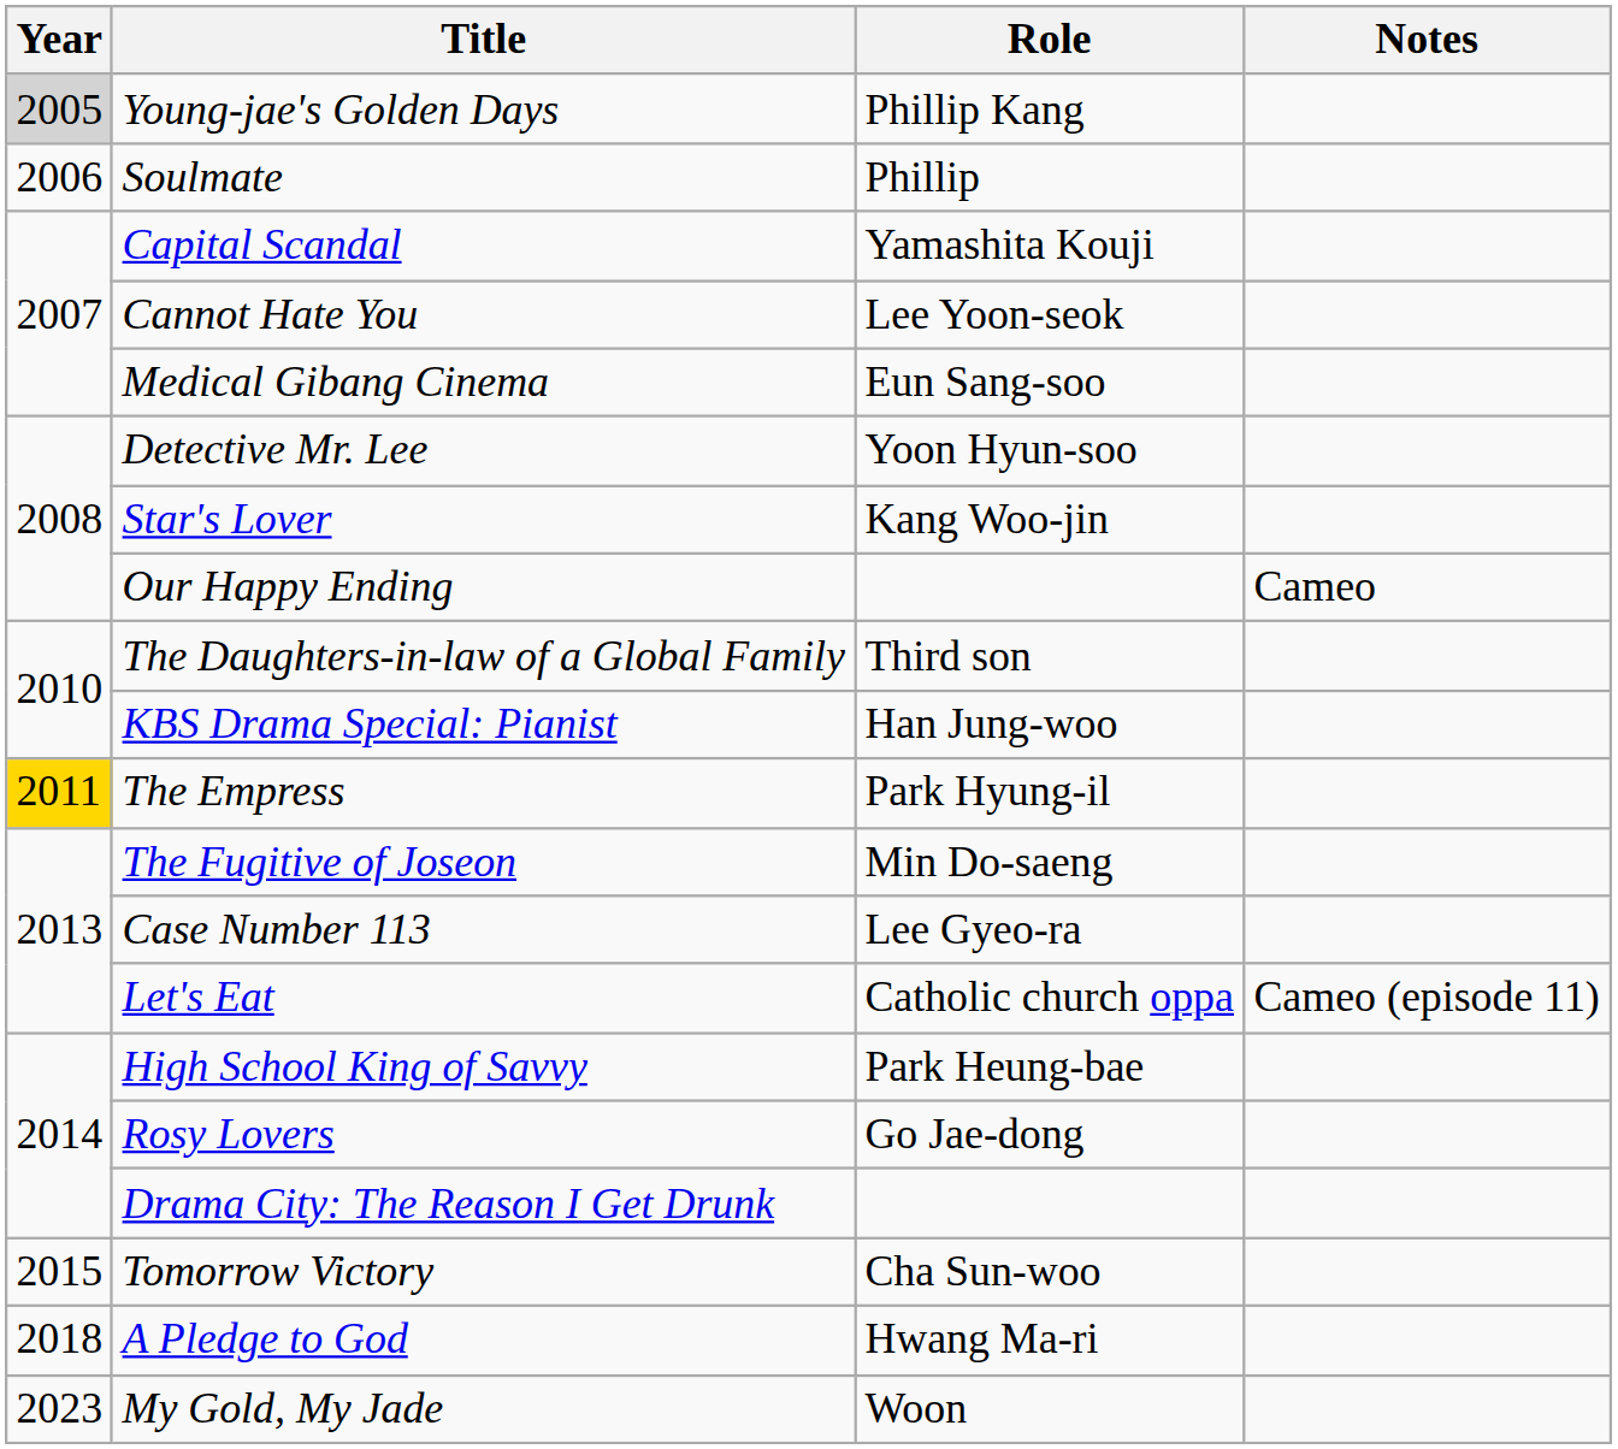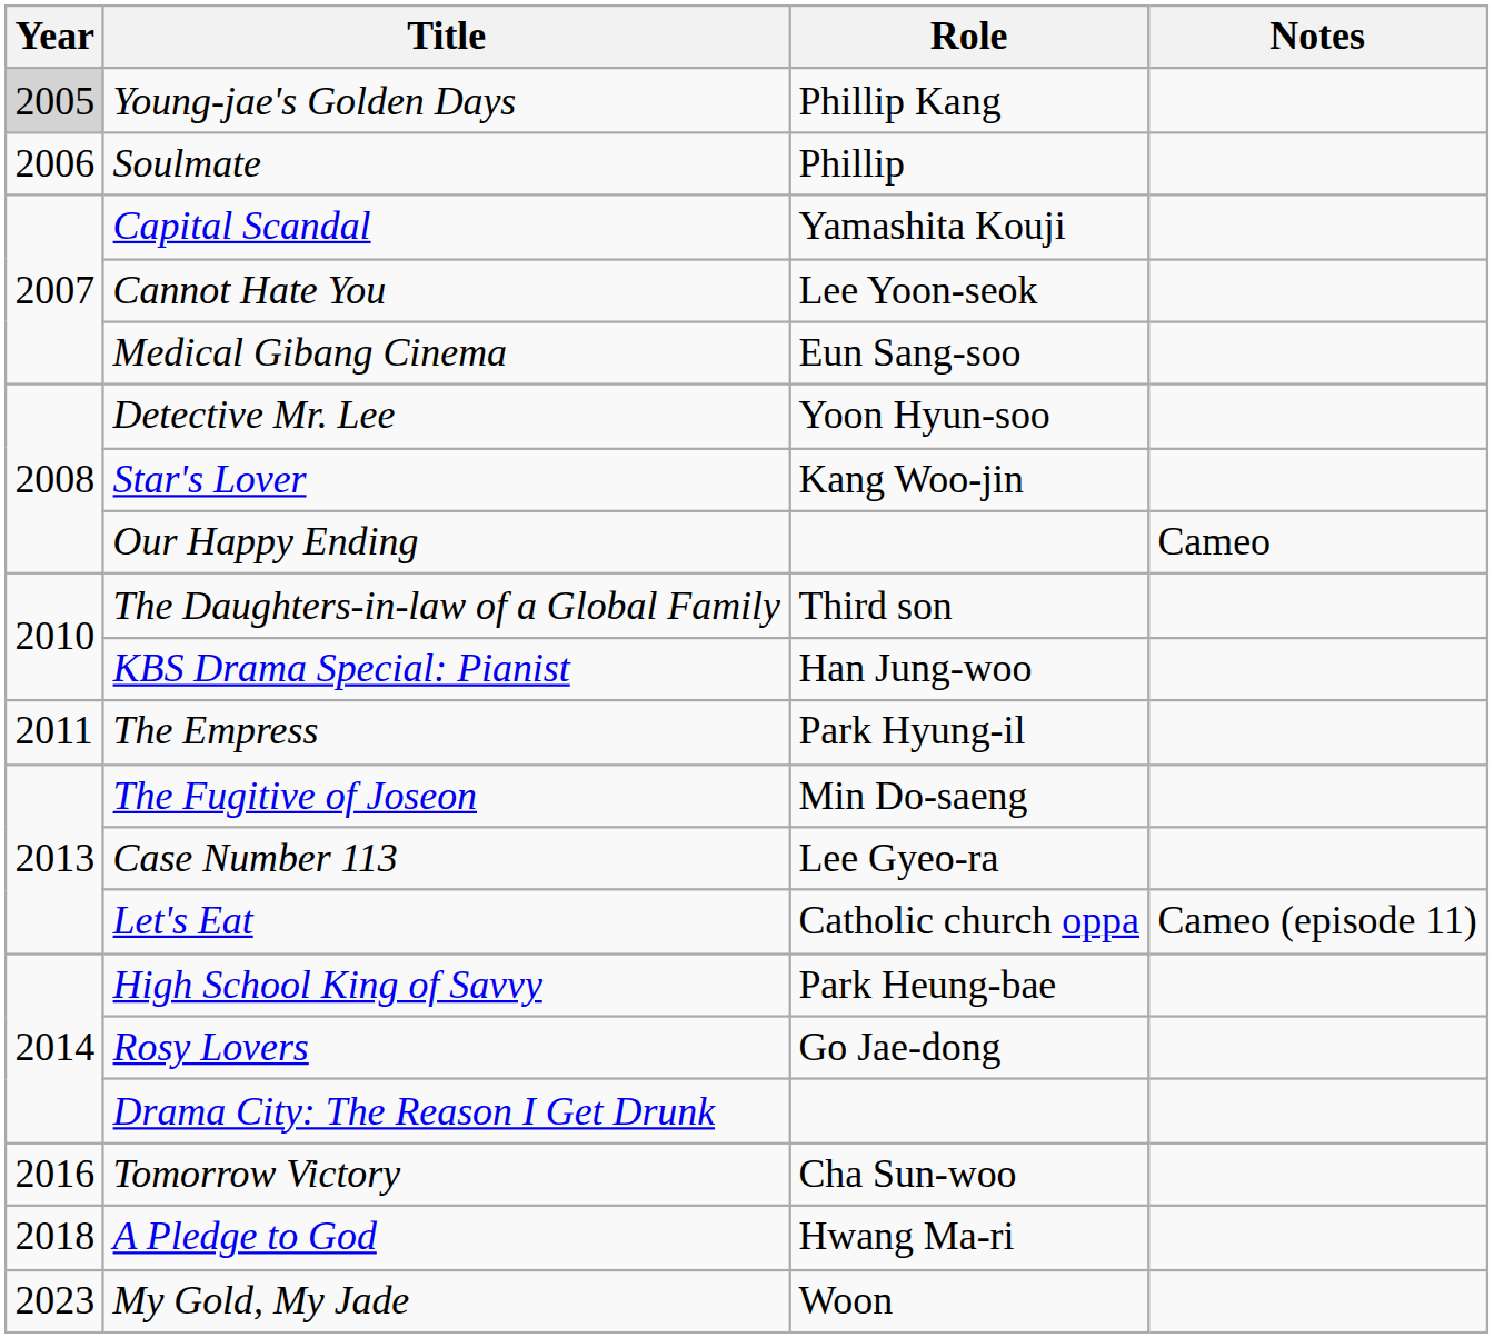The Empress | Year: gold background -> no background
Tomorrow Victory | Year: 2015 -> 2016
